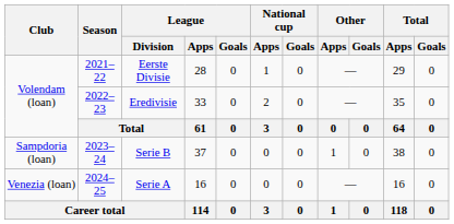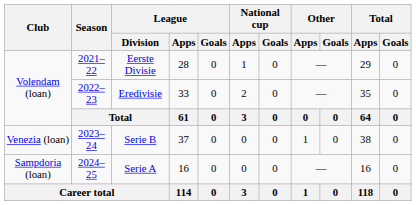Serie B | Club: Sampdoria (loan) -> Venezia (loan)
Serie A | Club: Venezia (loan) -> Sampdoria (loan)
